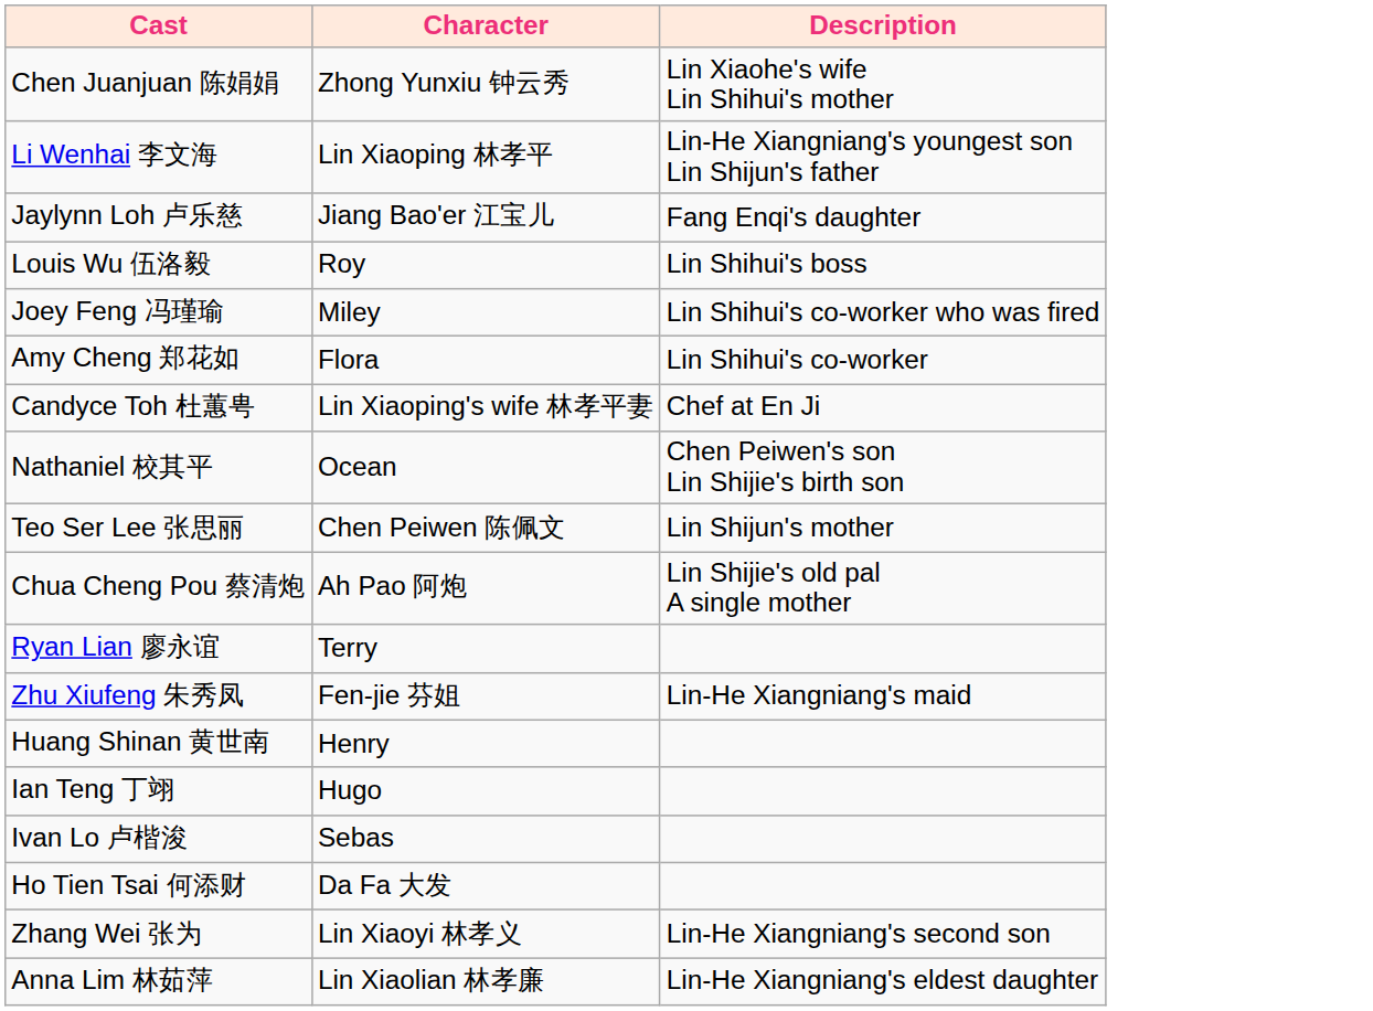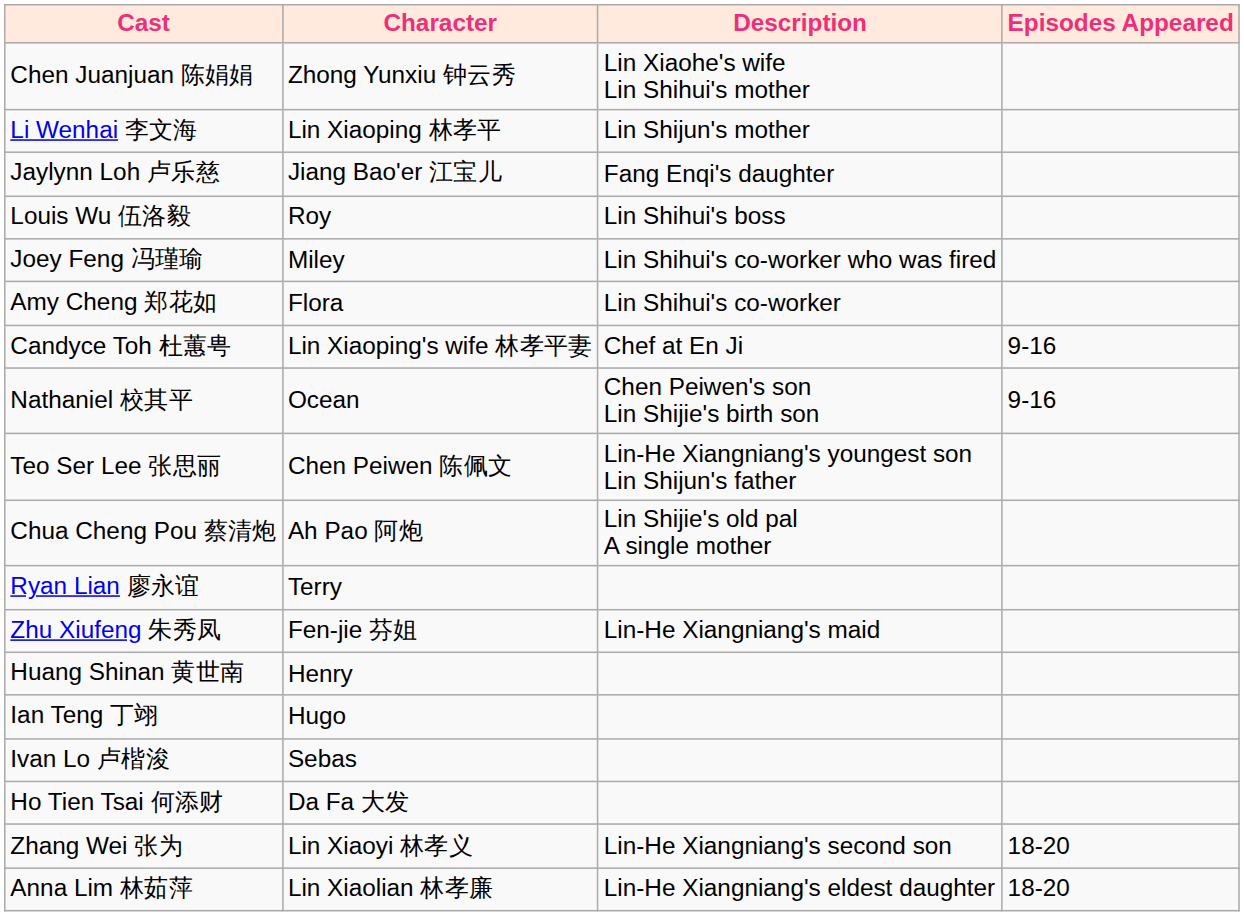+ column: Episodes Appeared | 9-16 | 9-16 | 18-20 | 18-20
Li Wenhai 李文海 | Description: Lin-He Xiangniang's youngest son Lin Shijun's father -> Lin Shijun's mother
Teo Ser Lee 张思丽 | Description: Lin Shijun's mother -> Lin-He Xiangniang's youngest son Lin Shijun's father
